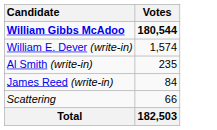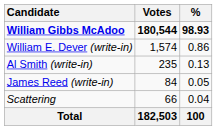+ column: % | 98.93 | 0.86 | 0.13 | 0.05 | 0.04 | 100
